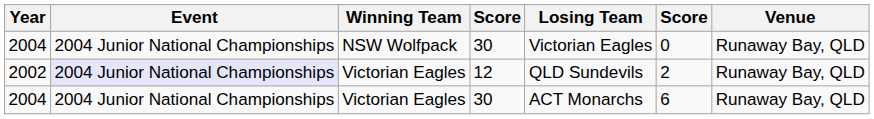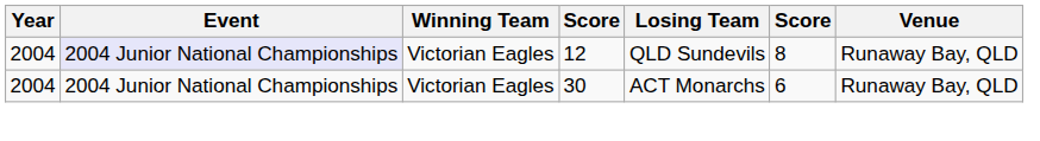- row: 2004 | 2004 Junior National Championships | NSW Wolfpack | 30 | Victorian Eagles | 0 | Runaway Bay, QLD
Victorian Eagles / 12 | Year: 2002 -> 2004
Victorian Eagles / 12 | column 6: 2 -> 8
